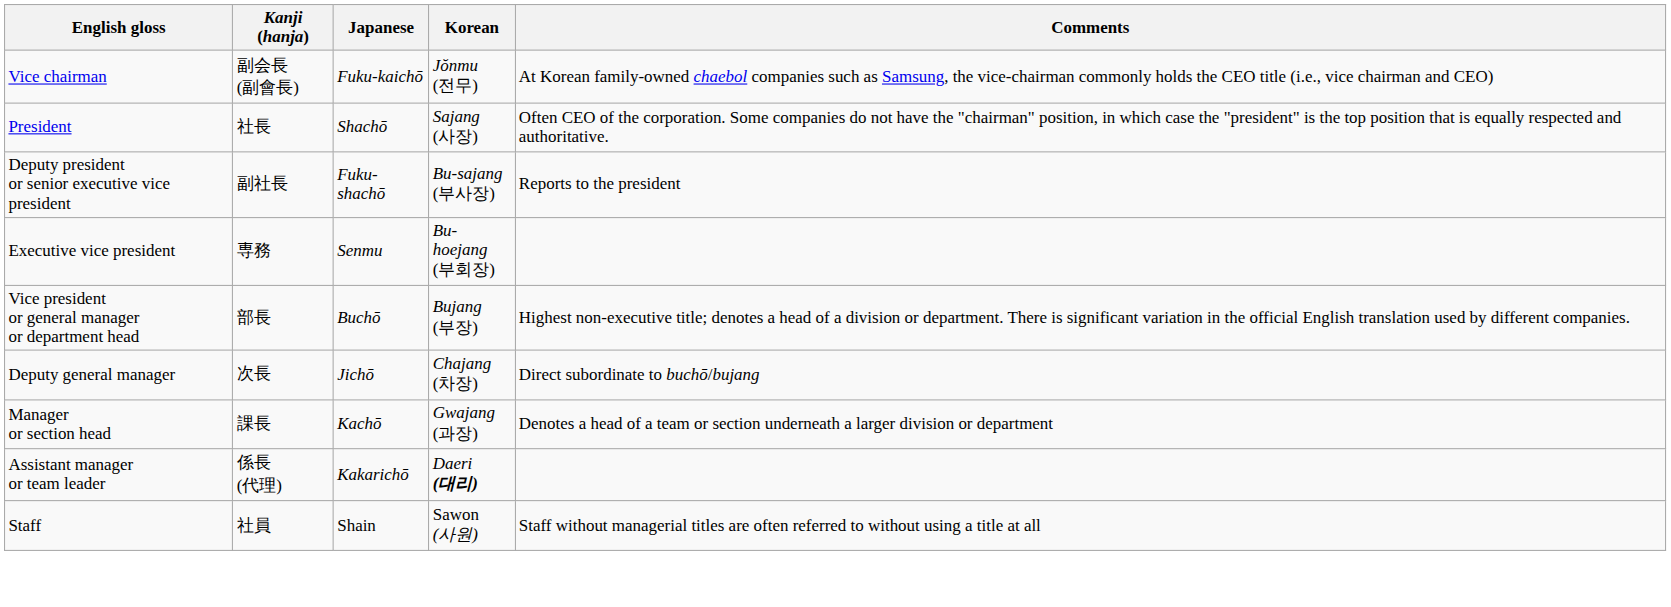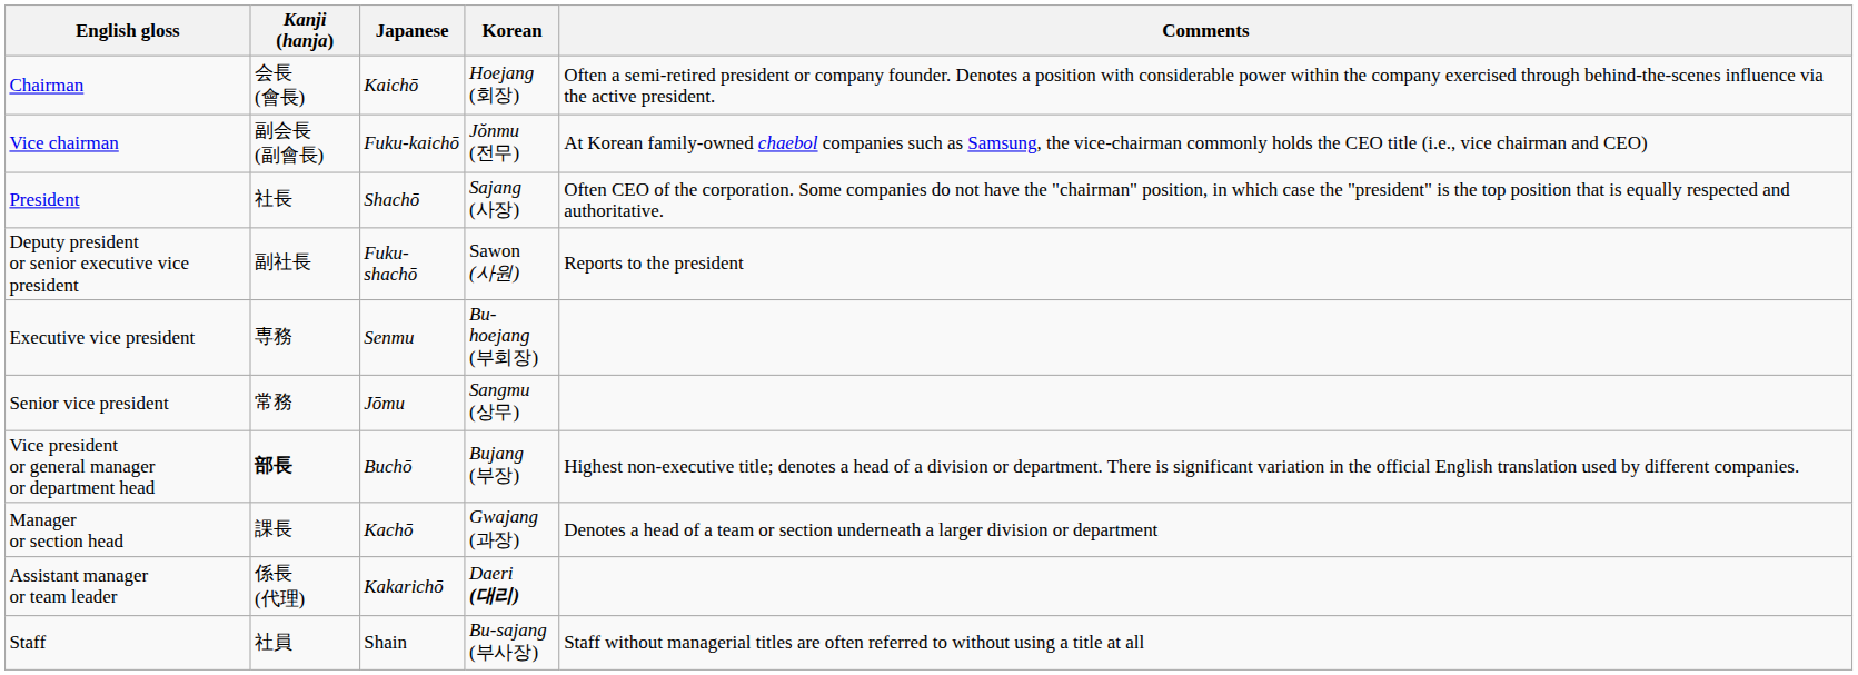+ row: Chairman | 会長 (會長) | Kaichō | Hoejang (회장) | Often a semi-retired president or company founder. Denotes a position with considerable power within the company exercised through behind-the-scenes influence via the active president.
Deputy president or senior executive vice president | Korean: Bu-sajang (부사장) -> Sawon (사원)
+ row: Senior vice president | 常務 | Jōmu | Sangmu (상무)
Vice president or general manager or department head | Kanji (hanja): normal -> bold
- row: Deputy general manager | 次長 | Jichō | Chajang (차장) | Direct subordinate to buchō/bujang
Staff | Korean: Sawon (사원) -> Bu-sajang (부사장)
